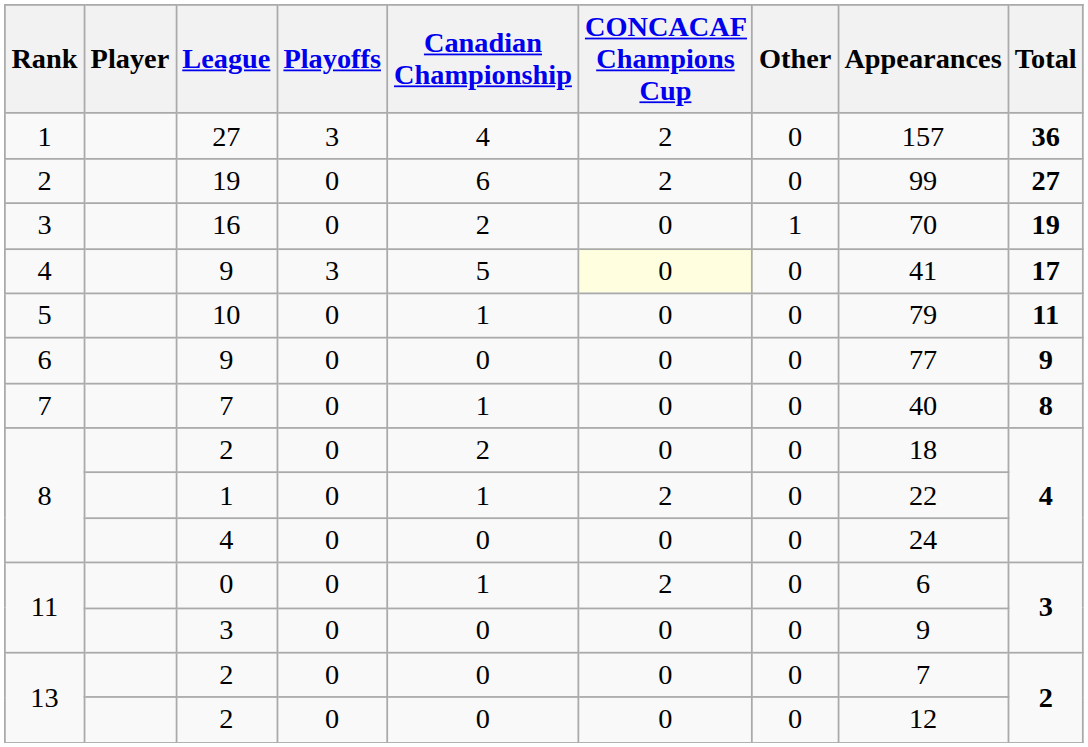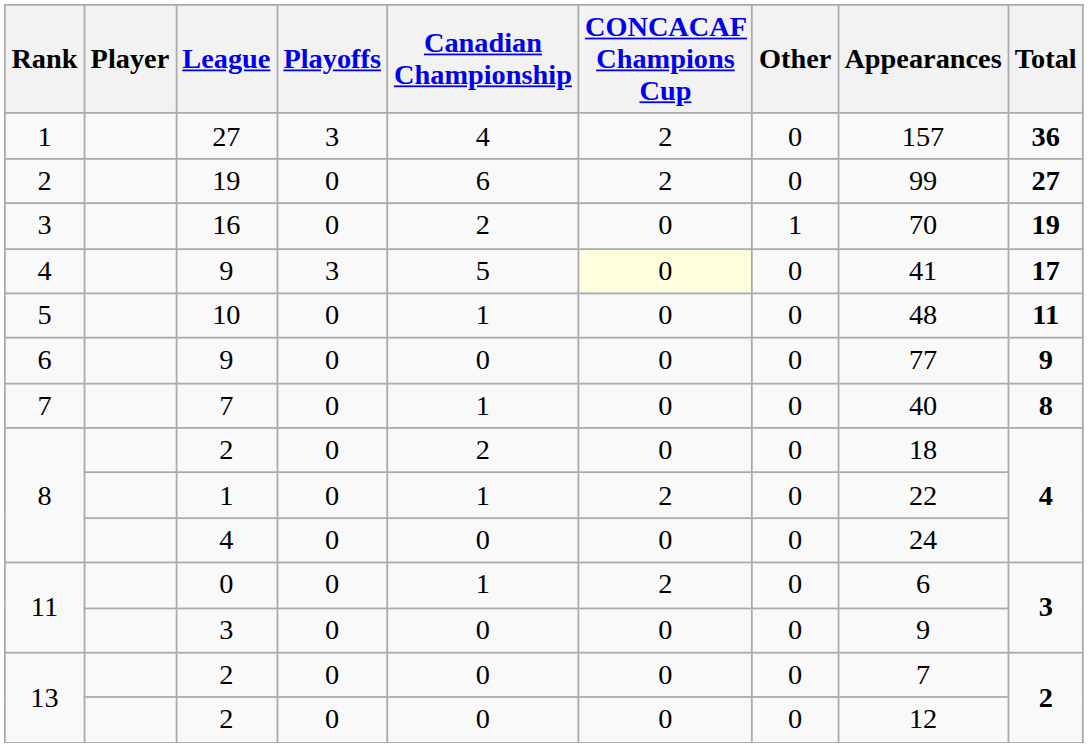10 | Appearances: 79 -> 48
